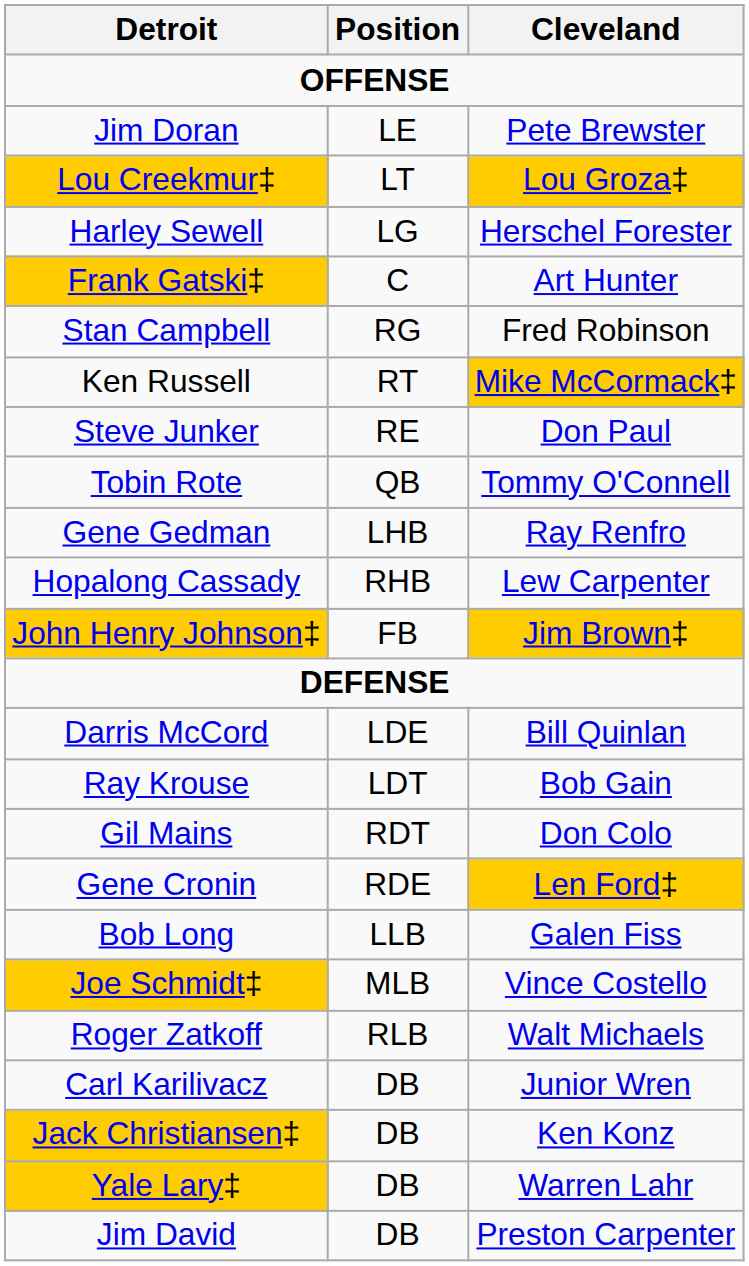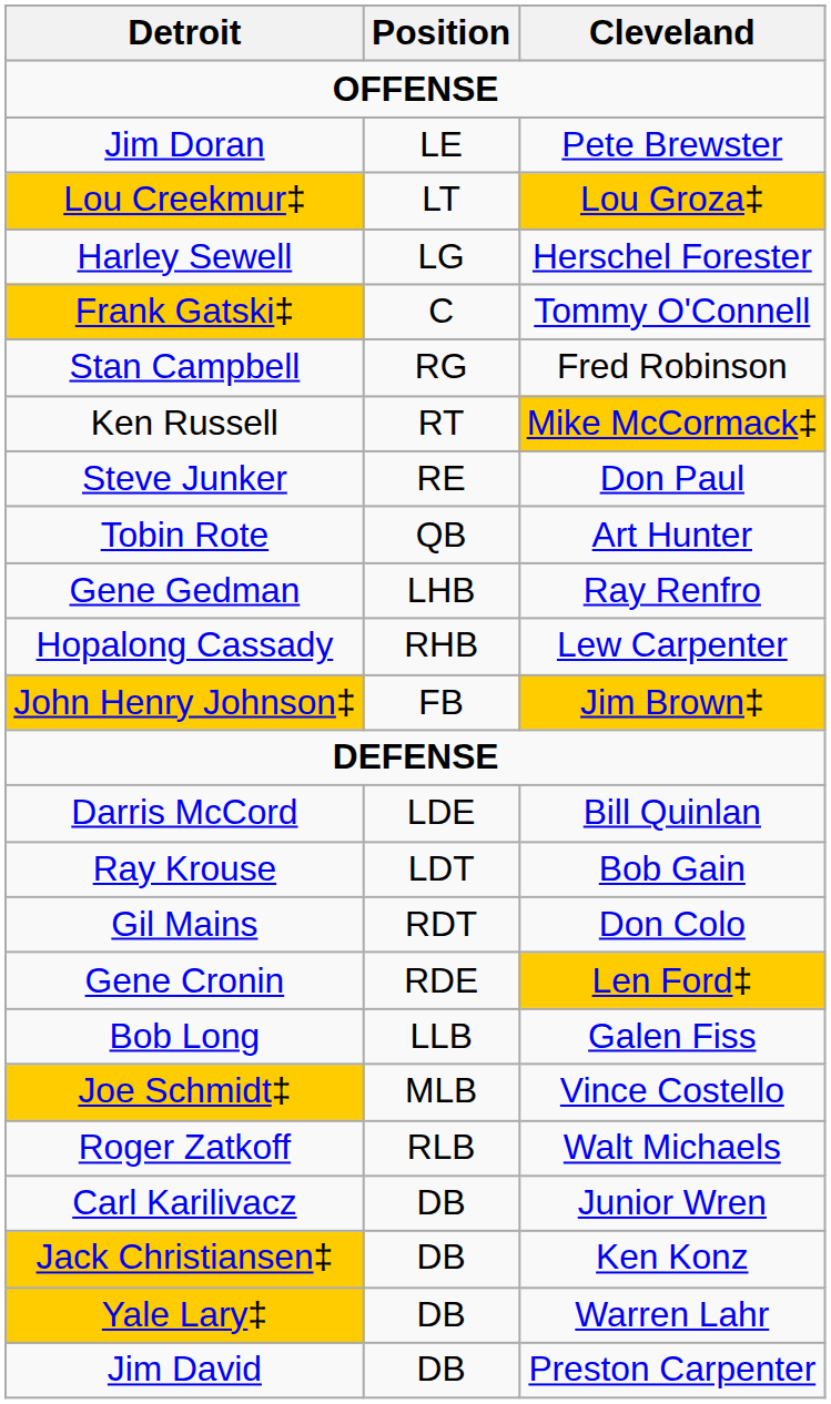Frank Gatski‡ | Cleveland: Art Hunter -> Tommy O'Connell
Tobin Rote | Cleveland: Tommy O'Connell -> Art Hunter
